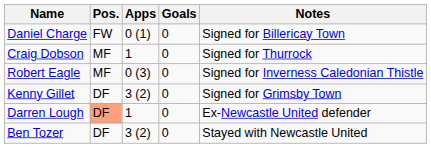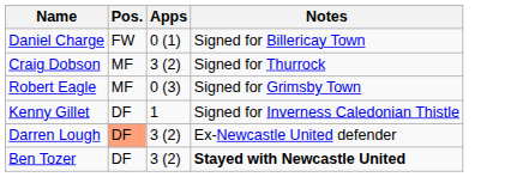- column: Goals | 0 | 0 | 0 | 0 | 0 | 0
Craig Dobson | Apps: 1 -> 3 (2)
Robert Eagle | Notes: Signed for Inverness Caledonian Thistle -> Signed for Grimsby Town
Kenny Gillet | Apps: 3 (2) -> 1
Kenny Gillet | Notes: Signed for Grimsby Town -> Signed for Inverness Caledonian Thistle
Darren Lough | Apps: 1 -> 3 (2)
Ben Tozer | Notes: normal -> bold
